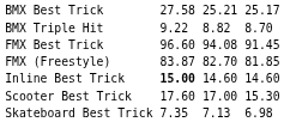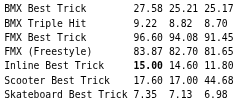FMX (Freestyle) | column 7: 81.85 -> 81.65
Inline Best Trick | column 7: 14.60 -> 11.80
Scooter Best Trick | column 7: 15.30 -> 44.68
